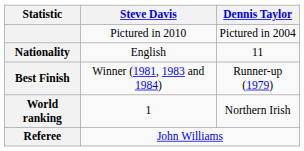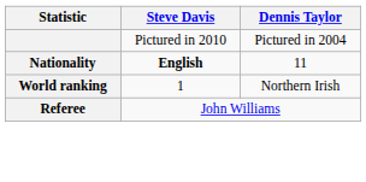Nationality | Steve Davis: normal -> bold
- row: Best Finish | Winner (1981, 1983 and 1984) | Runner-up (1979)
